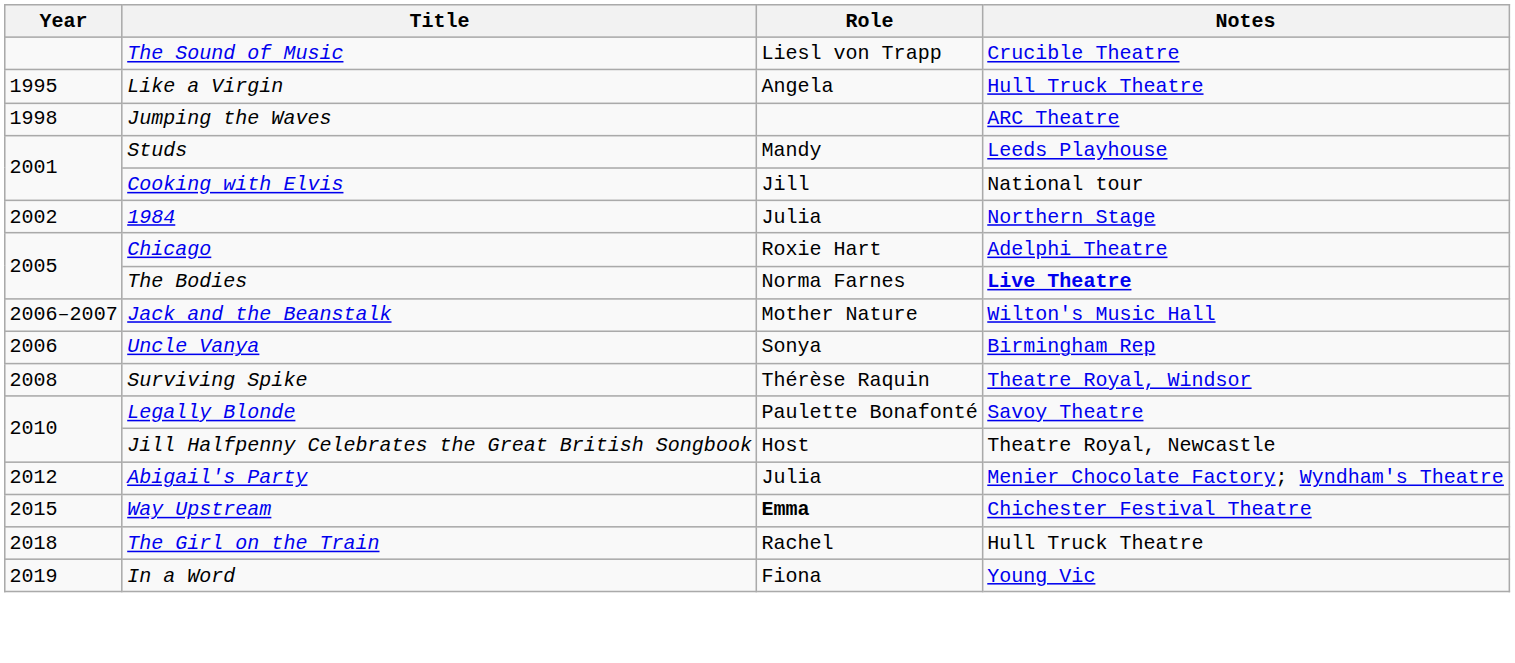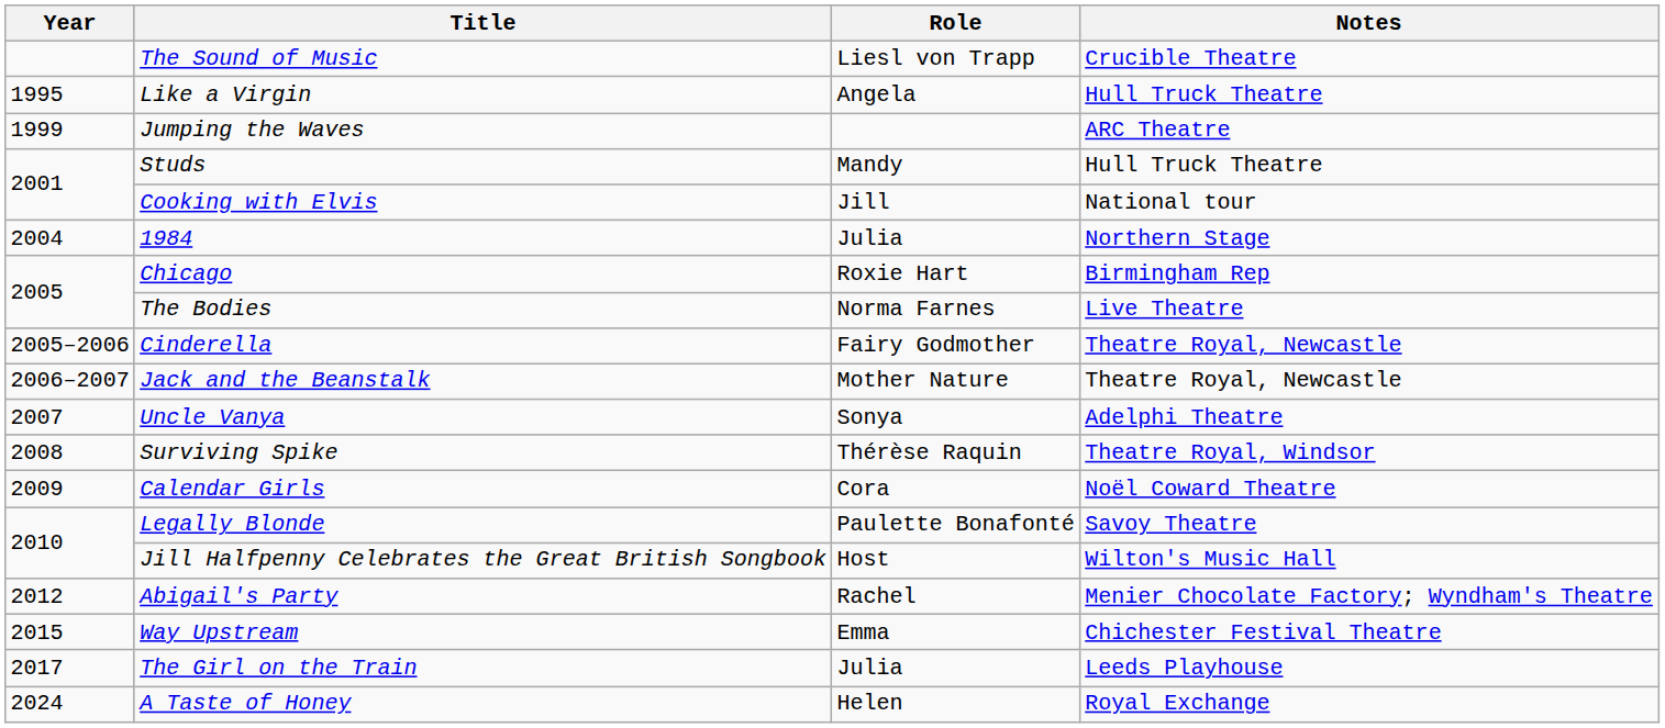Jumping the Waves | Year: 1998 -> 1999
Studs | Notes: Leeds Playhouse -> Hull Truck Theatre
1984 | Year: 2002 -> 2004
Chicago | Notes: Adelphi Theatre -> Birmingham Rep
The Bodies | Notes: bold -> normal
+ row: 2005–2006 | Cinderella | Fairy Godmother | Theatre Royal, Newcastle
Jack and the Beanstalk | Notes: Wilton's Music Hall -> Theatre Royal, Newcastle
Uncle Vanya | Year: 2006 -> 2007
Uncle Vanya | Notes: Birmingham Rep -> Adelphi Theatre
+ row: 2009 | Calendar Girls | Cora | Noël Coward Theatre
Jill Halfpenny Celebrates the Great British Songbook | Notes: Theatre Royal, Newcastle -> Wilton's Music Hall
Abigail's Party | Role: Julia -> Rachel
Way Upstream | Role: bold -> normal
The Girl on the Train | Year: 2018 -> 2017
The Girl on the Train | Role: Rachel -> Julia
The Girl on the Train | Notes: Hull Truck Theatre -> Leeds Playhouse
- row: 2019 | In a Word | Fiona | Young Vic
+ row: 2024 | A Taste of Honey | Helen | Royal Exchange
